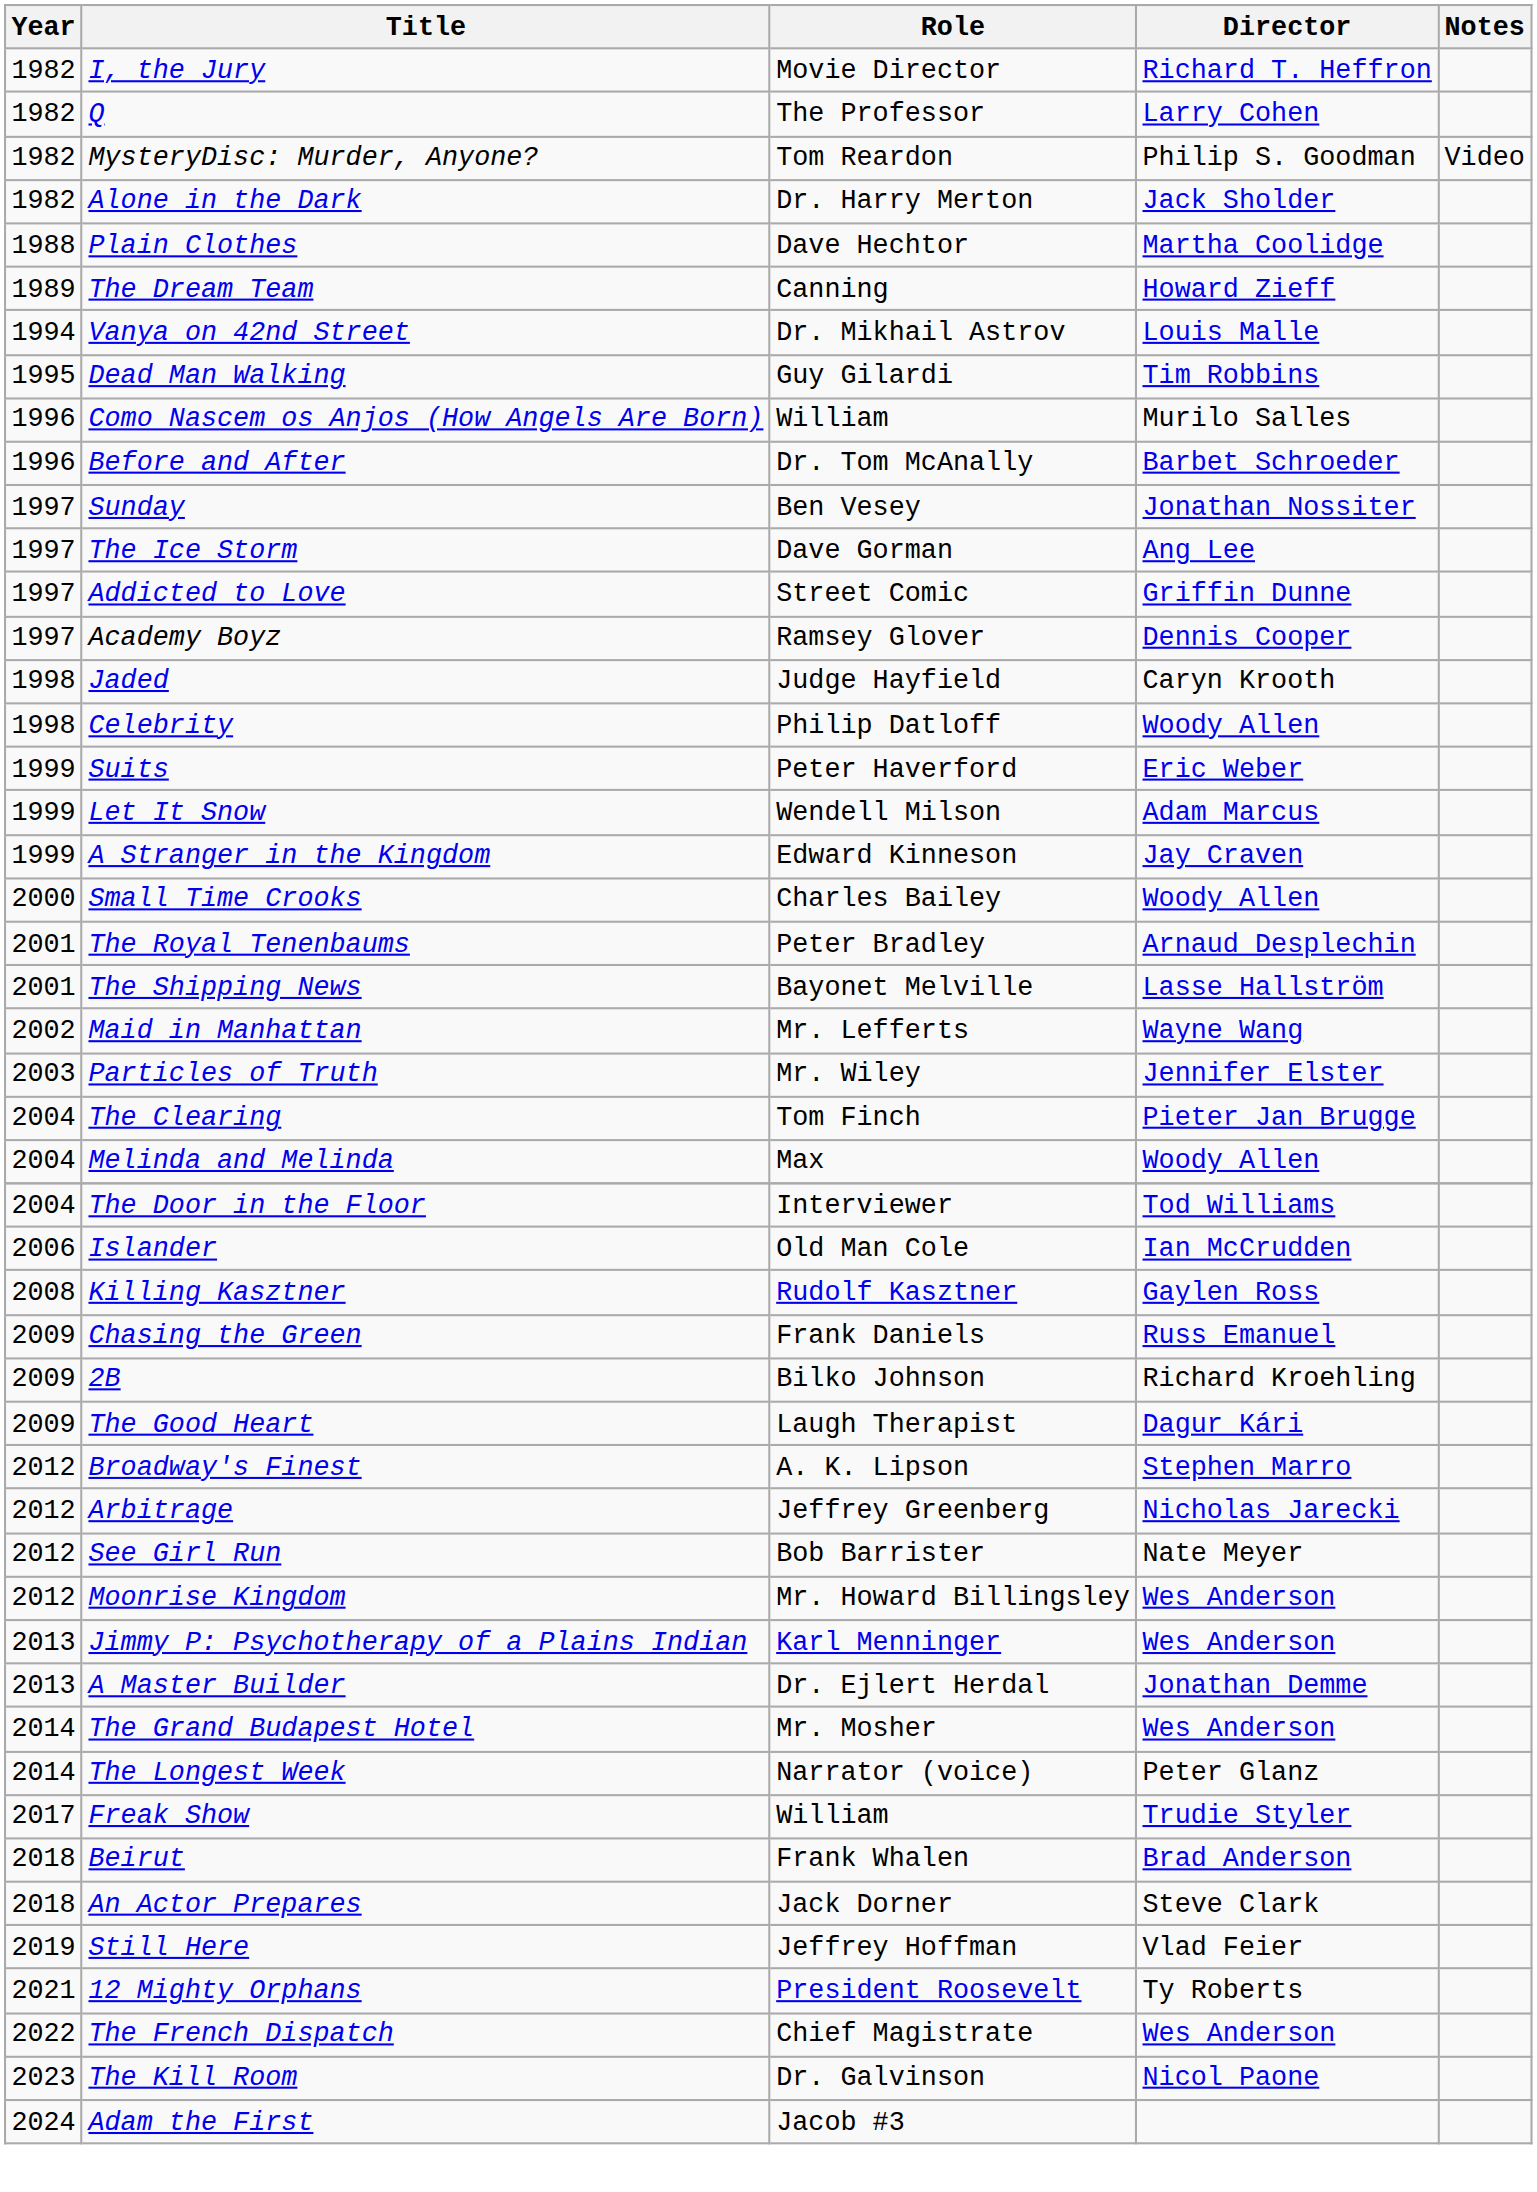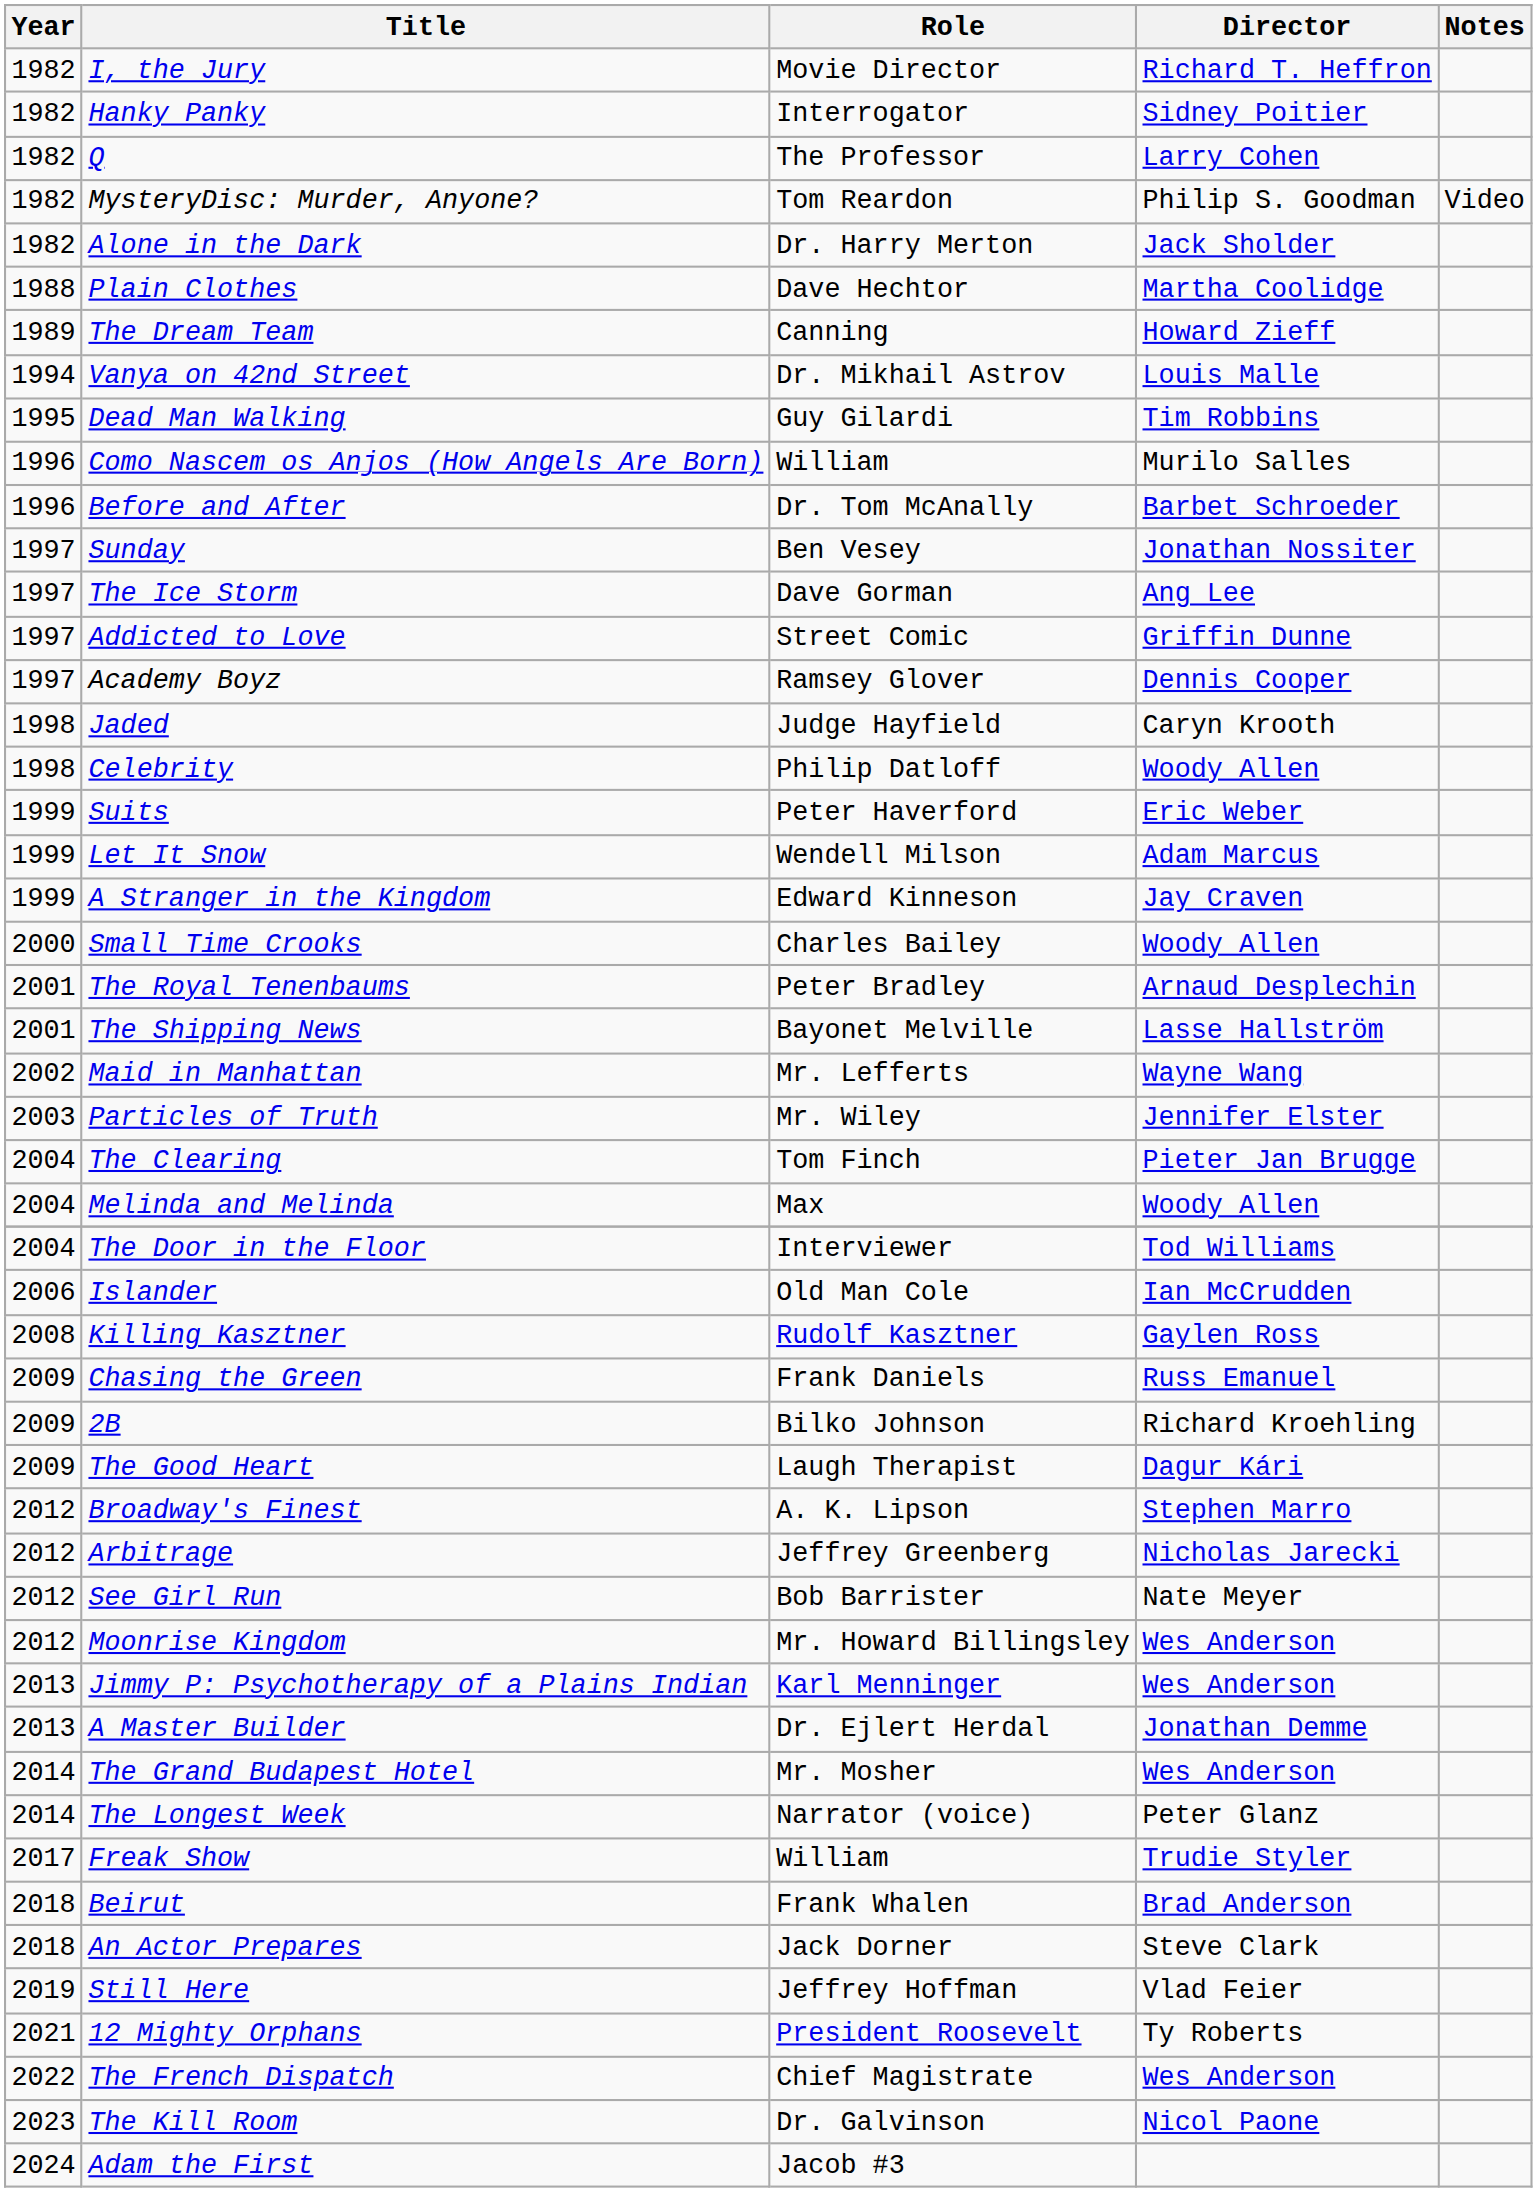+ row: 1982 | Hanky Panky | Interrogator | Sidney Poitier
